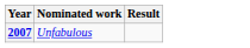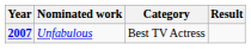+ column: Category | Best TV Actress
